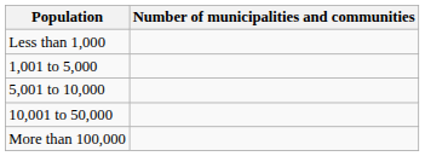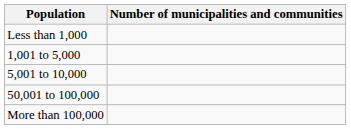- row: 10,001 to 50,000
+ row: 50,001 to 100,000
